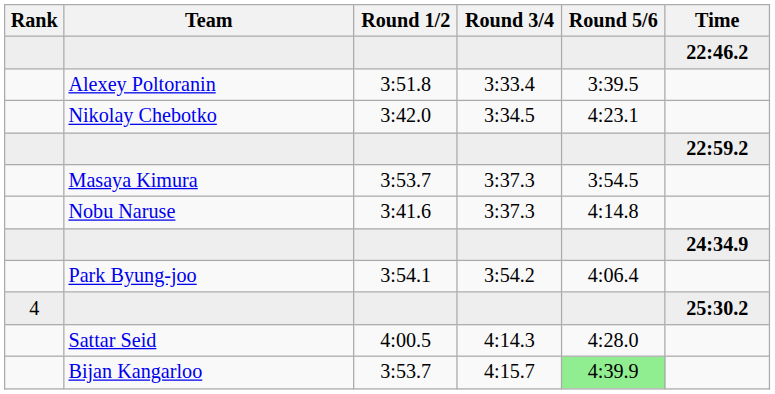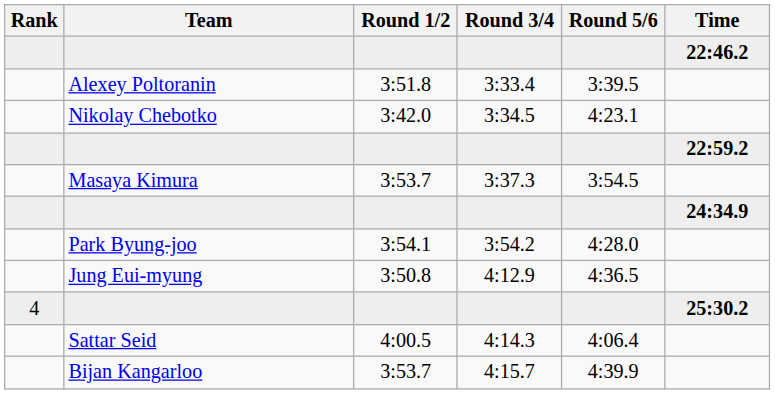- row: Nobu Naruse | 3:41.6 | 3:37.3 | 4:14.8
Park Byung-joo | Round 5/6: 4:06.4 -> 4:28.0
+ row: Jung Eui-myung | 3:50.8 | 4:12.9 | 4:36.5
Sattar Seid | Round 5/6: 4:28.0 -> 4:06.4
Bijan Kangarloo | Round 5/6: lightgreen background -> no background
